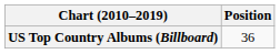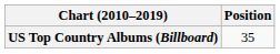US Top Country Albums (Billboard) | Position: 36 -> 35
